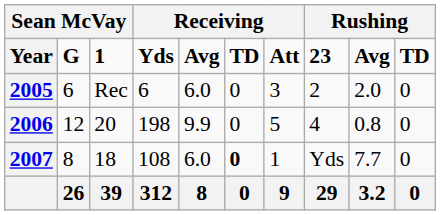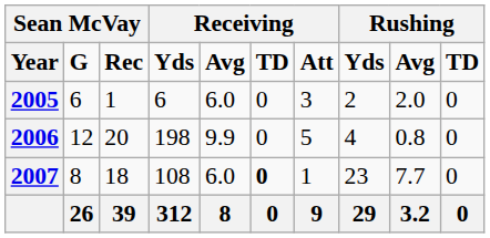Year | column 3: 1 -> Rec
Year | column 8: 23 -> Yds
2005 | column 3: Rec -> 1
2007 | column 8: Yds -> 23
